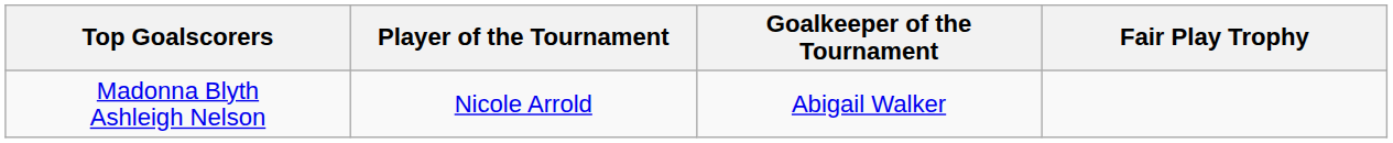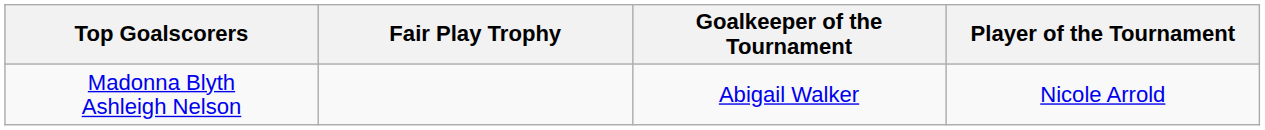columns swapped: Player of the Tournament <-> Fair Play Trophy
